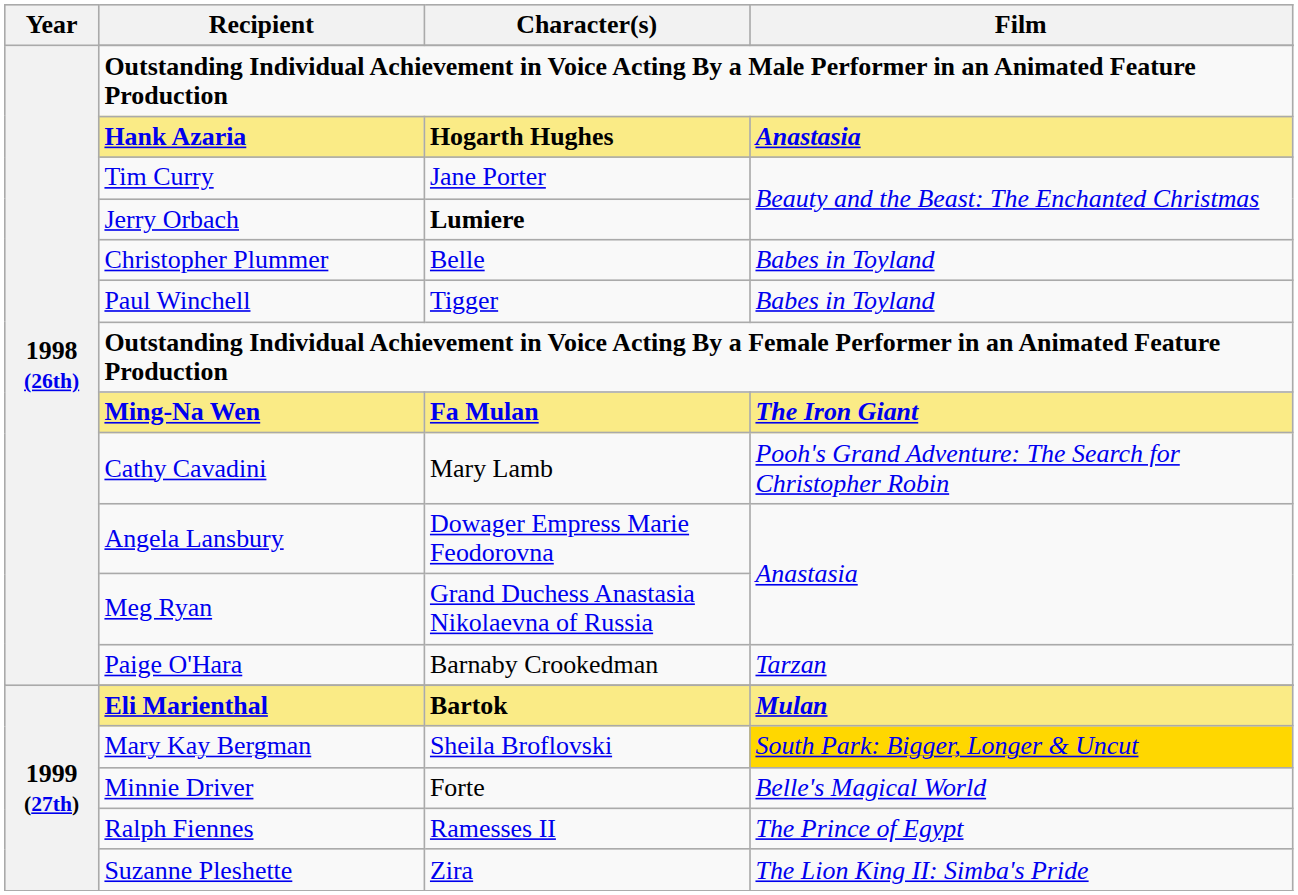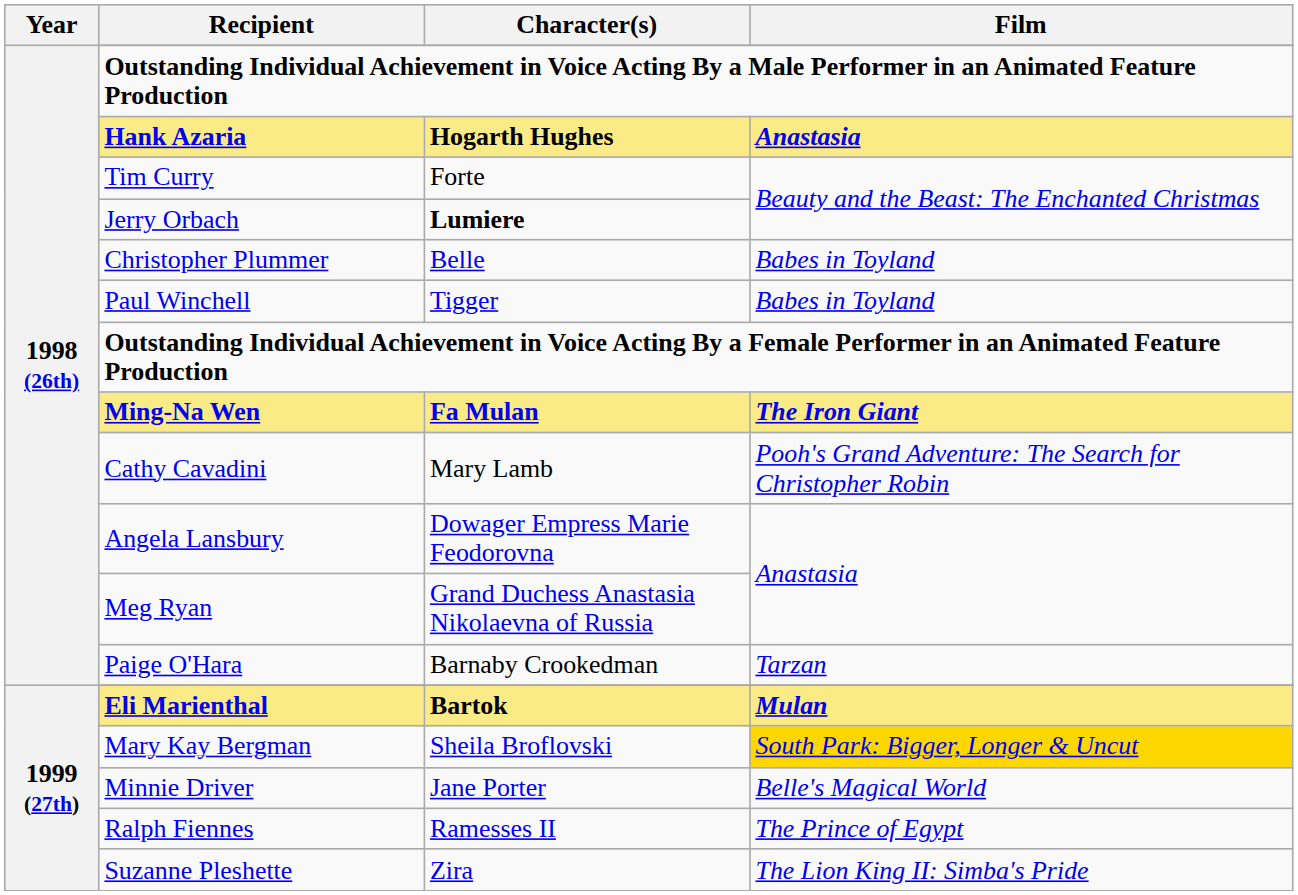Tim Curry | Character(s): Jane Porter -> Forte
Minnie Driver | Character(s): Forte -> Jane Porter
